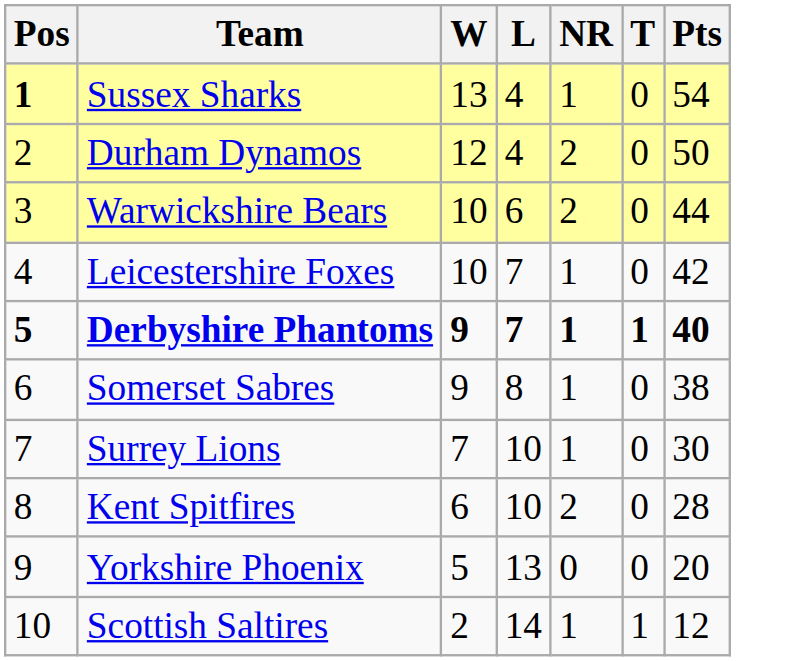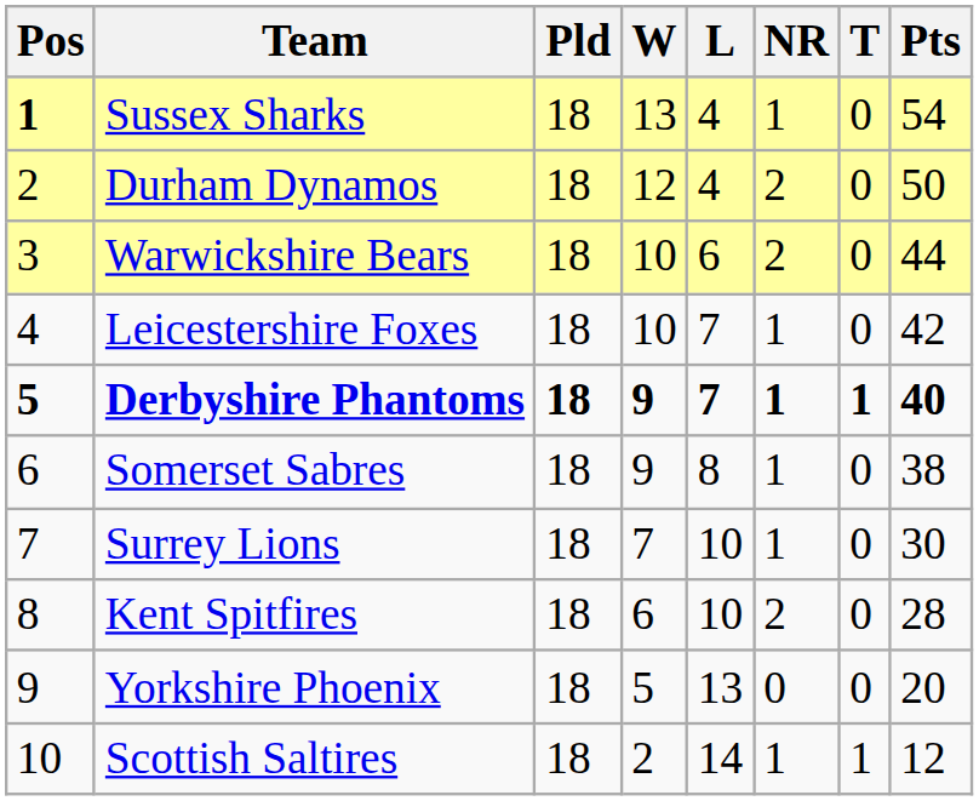+ column: Pld | 18 | 18 | 18 | 18 | 18 | 18 | 18 | 18 | 18 | 18
